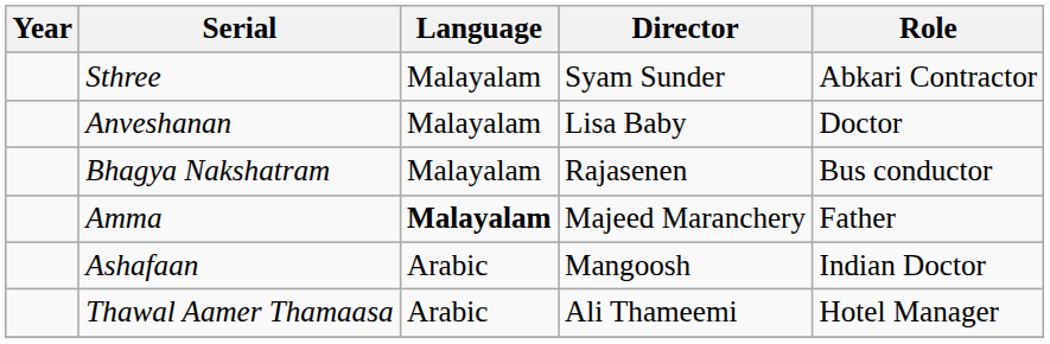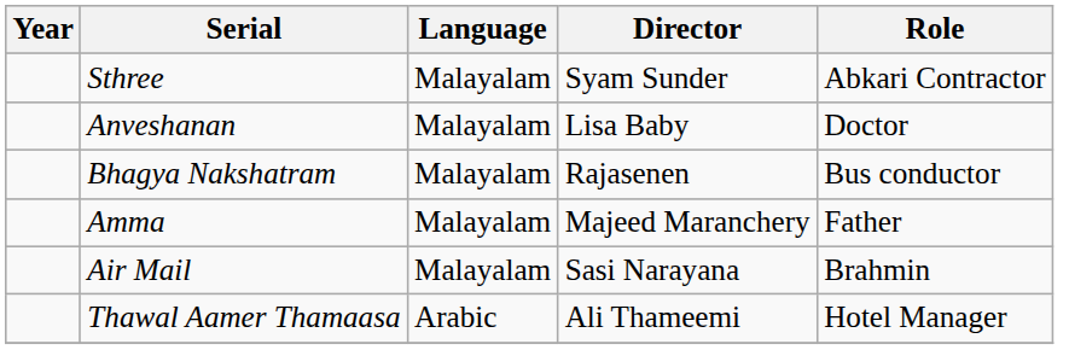Amma | Language: bold -> normal
+ row: Air Mail | Malayalam | Sasi Narayana | Brahmin
- row: Ashafaan | Arabic | Mangoosh | Indian Doctor
